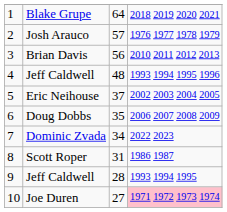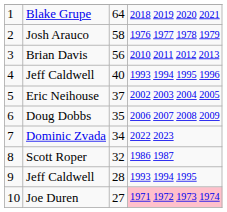Josh Arauco | column 3: 57 -> 58
4 / Jeff Caldwell | column 3: 48 -> 40
Scott Roper | column 3: 31 -> 32
